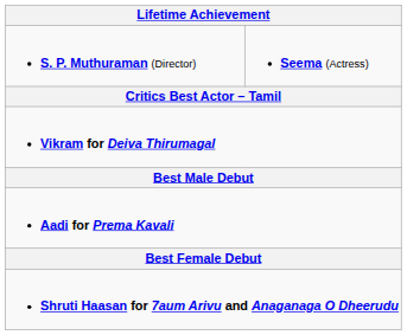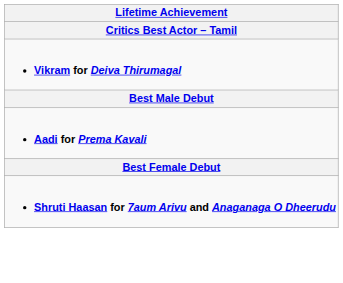- row: S. P. Muthuraman (Director) | Seema (Actress)
